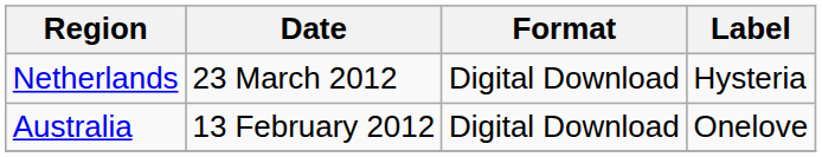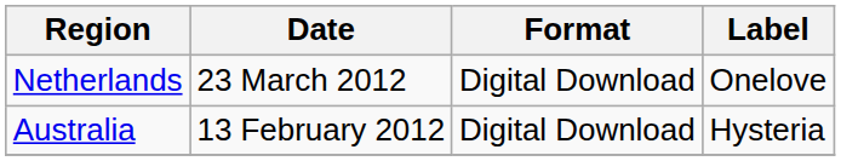Netherlands | Label: Hysteria -> Onelove
Australia | Label: Onelove -> Hysteria
